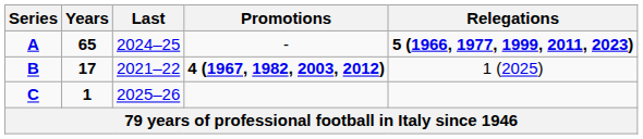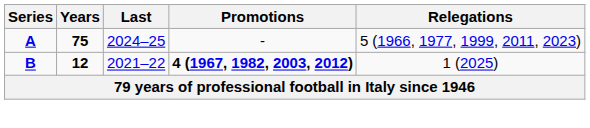A | Years: 65 -> 75
A | Relegations: bold -> normal
B | Years: 17 -> 12
- row: C | 1 | 2025–26
